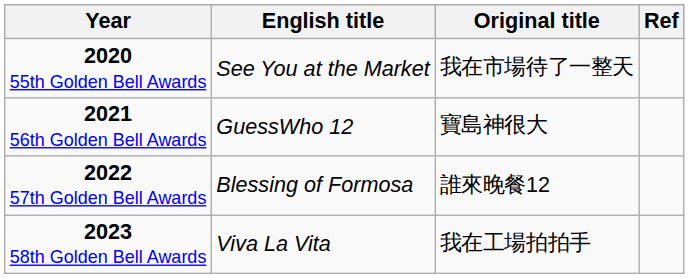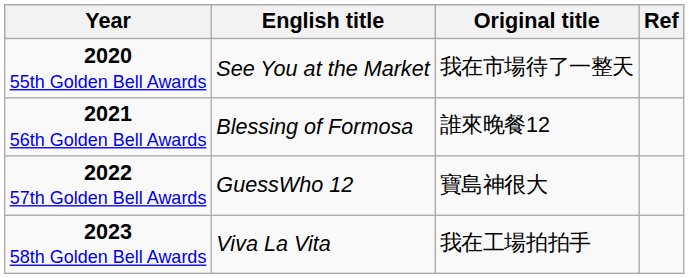2021 56th Golden Bell Awards | English title: GuessWho 12 -> Blessing of Formosa
2021 56th Golden Bell Awards | Original title: 寶島神很大 -> 誰來晚餐12
2022 57th Golden Bell Awards | English title: Blessing of Formosa -> GuessWho 12
2022 57th Golden Bell Awards | Original title: 誰來晚餐12 -> 寶島神很大
